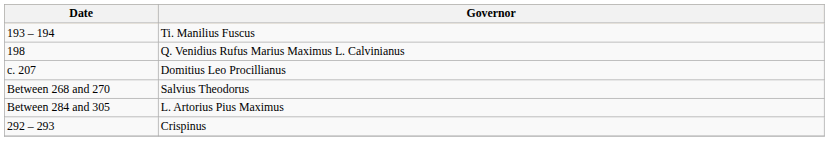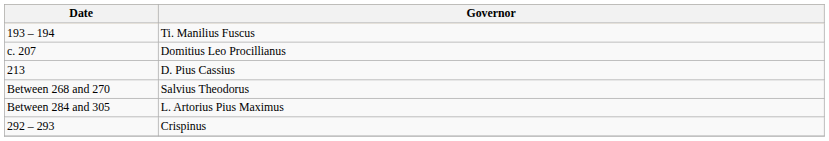- row: 198 | Q. Venidius Rufus Marius Maximus L. Calvinianus
+ row: 213 | D. Pius Cassius
